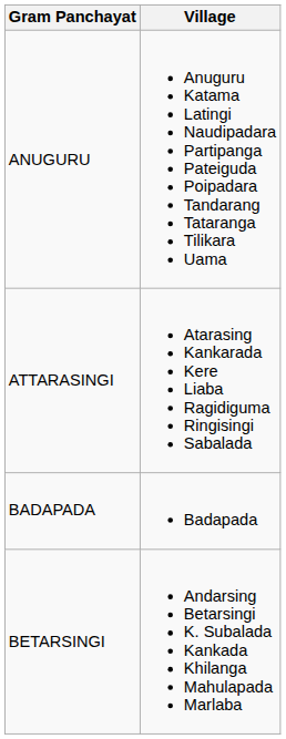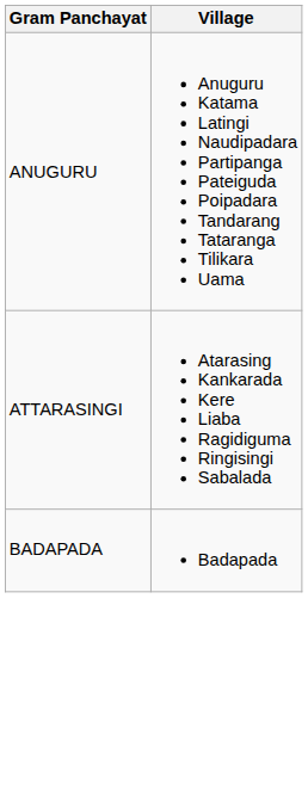- row: BETARSINGI | Andarsing Betarsingi K. Subalada Kankada Khilanga Mahulapada Marlaba
